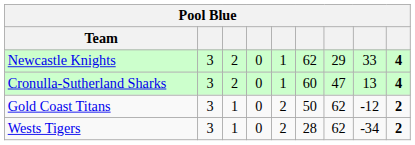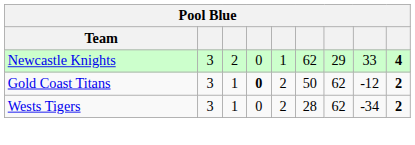- row: Cronulla-Sutherland Sharks | 3 | 2 | 0 | 1 | 60 | 47 | 13 | 4
Gold Coast Titans | column 4: normal -> bold
